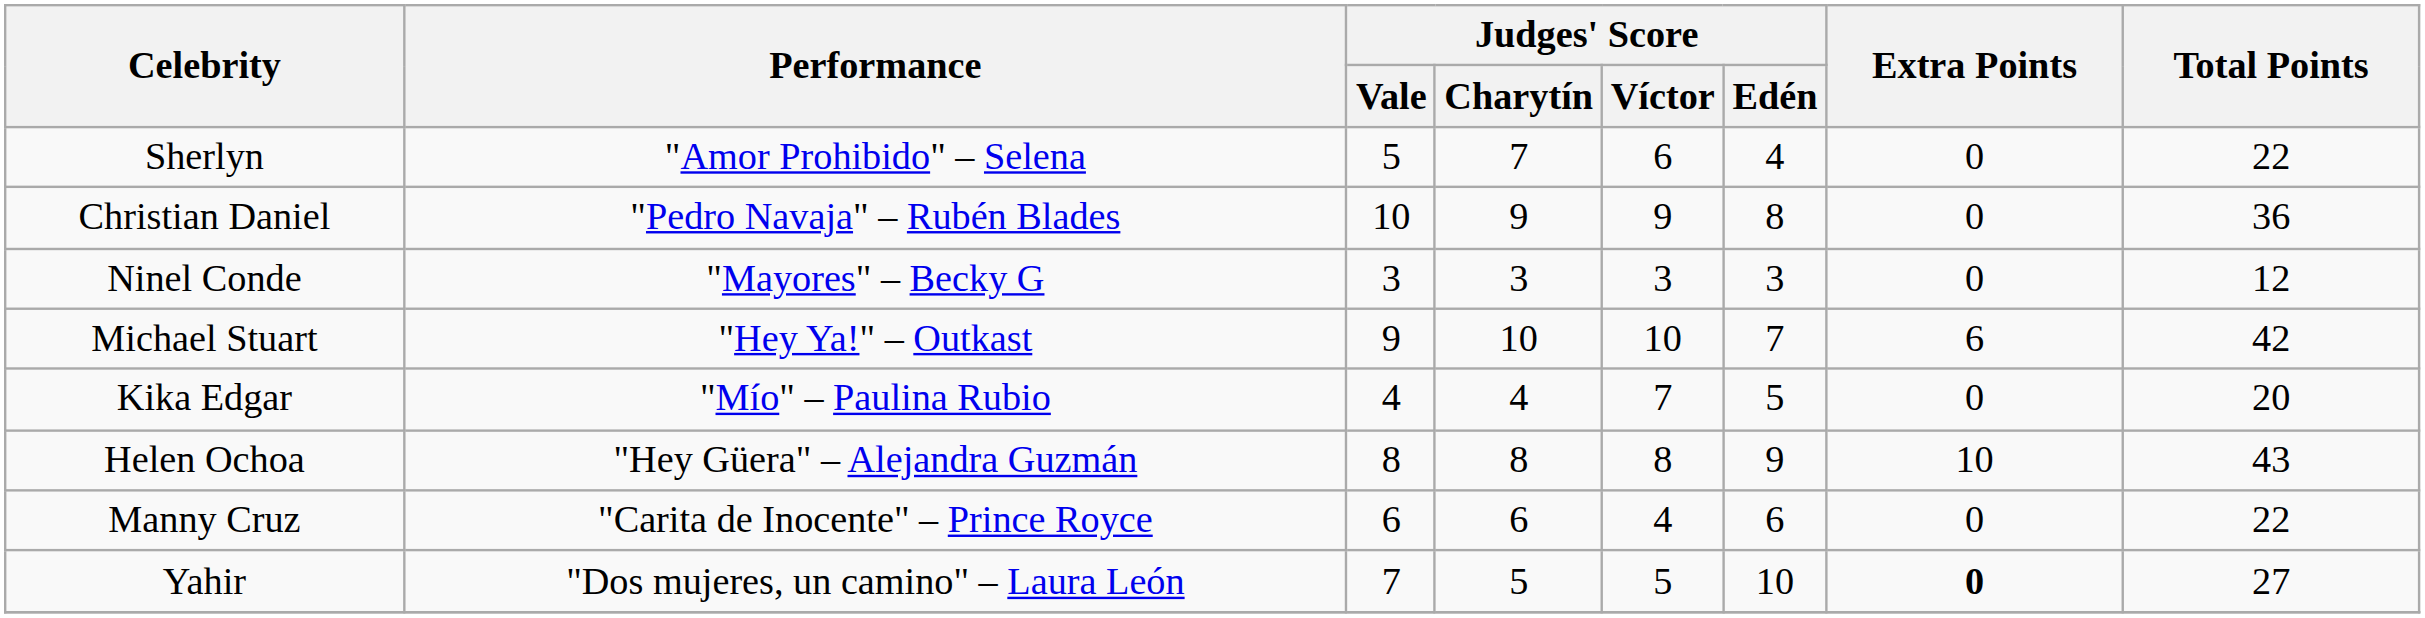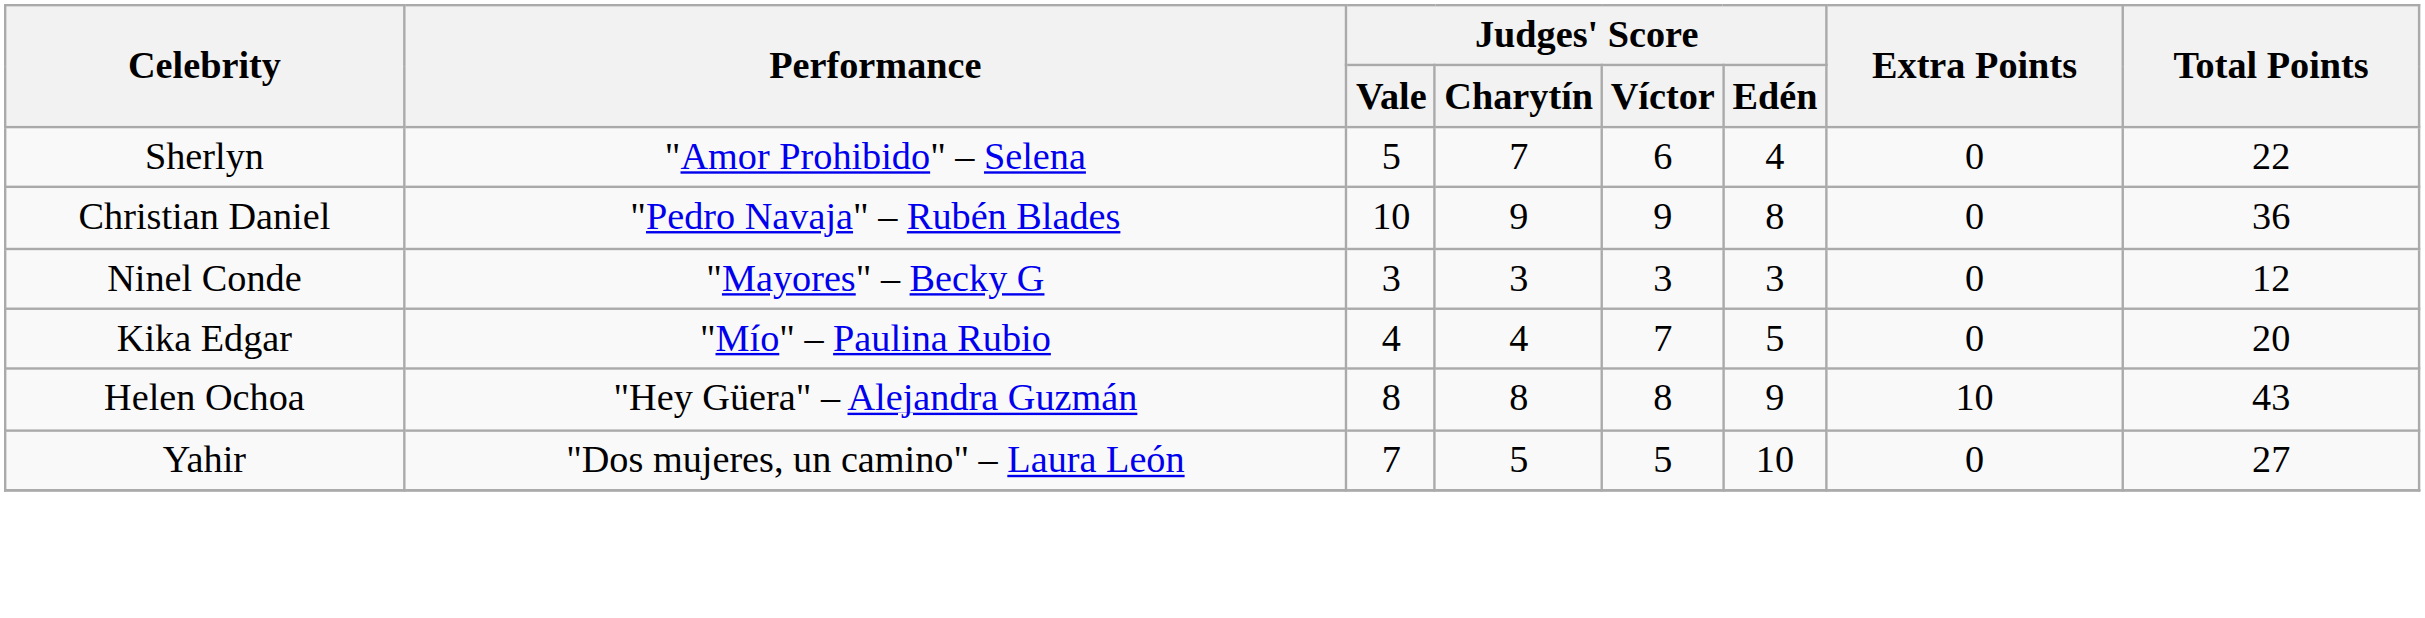- row: Michael Stuart | "Hey Ya!" – Outkast | 9 | 10 | 10 | 7 | 6 | 42
- row: Manny Cruz | "Carita de Inocente" – Prince Royce | 6 | 6 | 4 | 6 | 0 | 22
Yahir | Extra Points: bold -> normal
